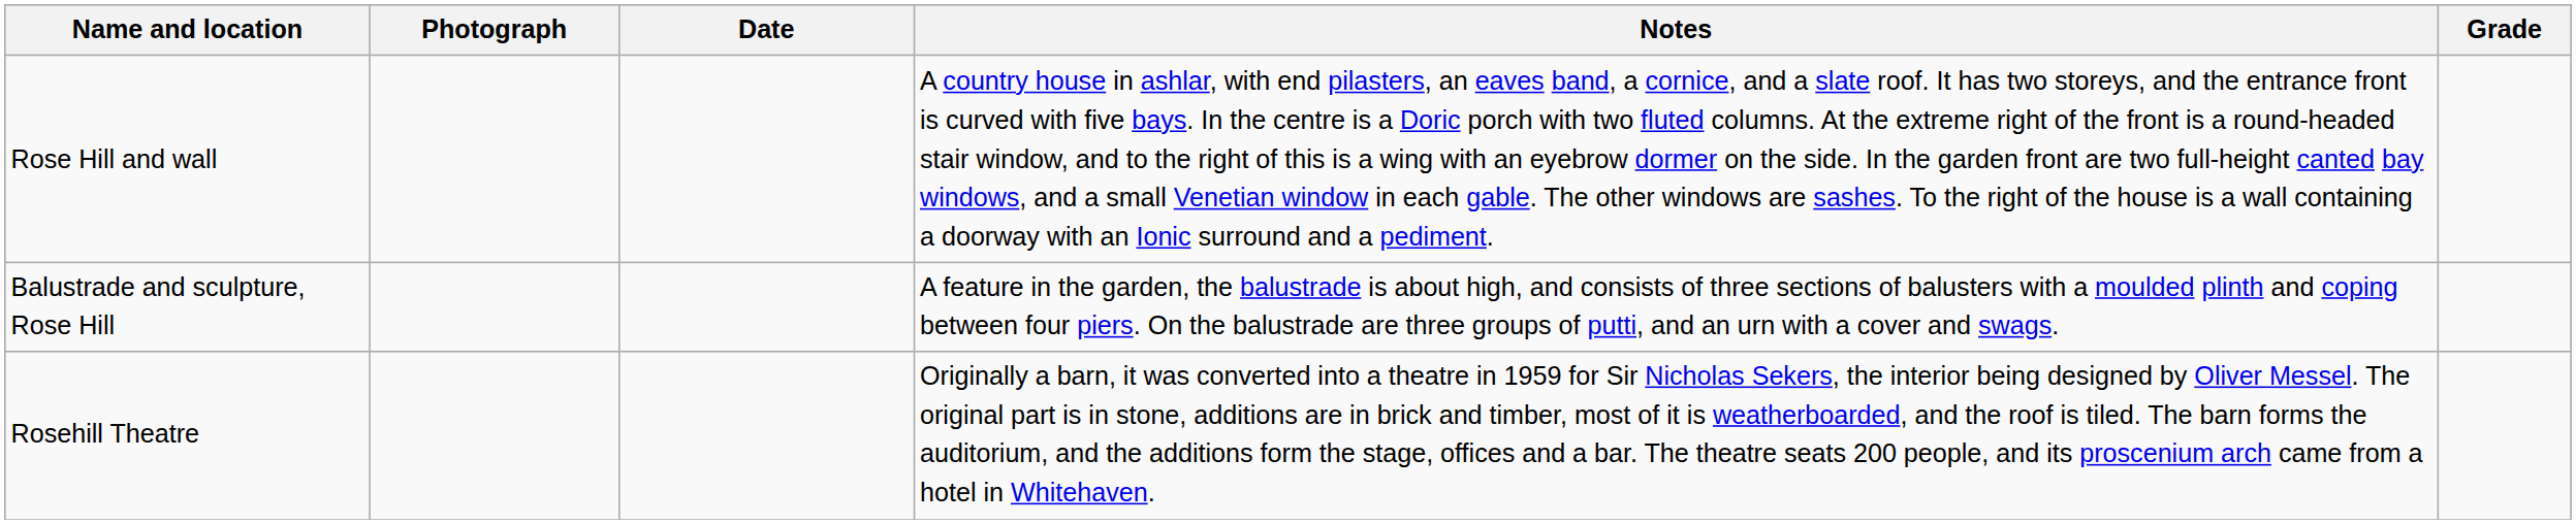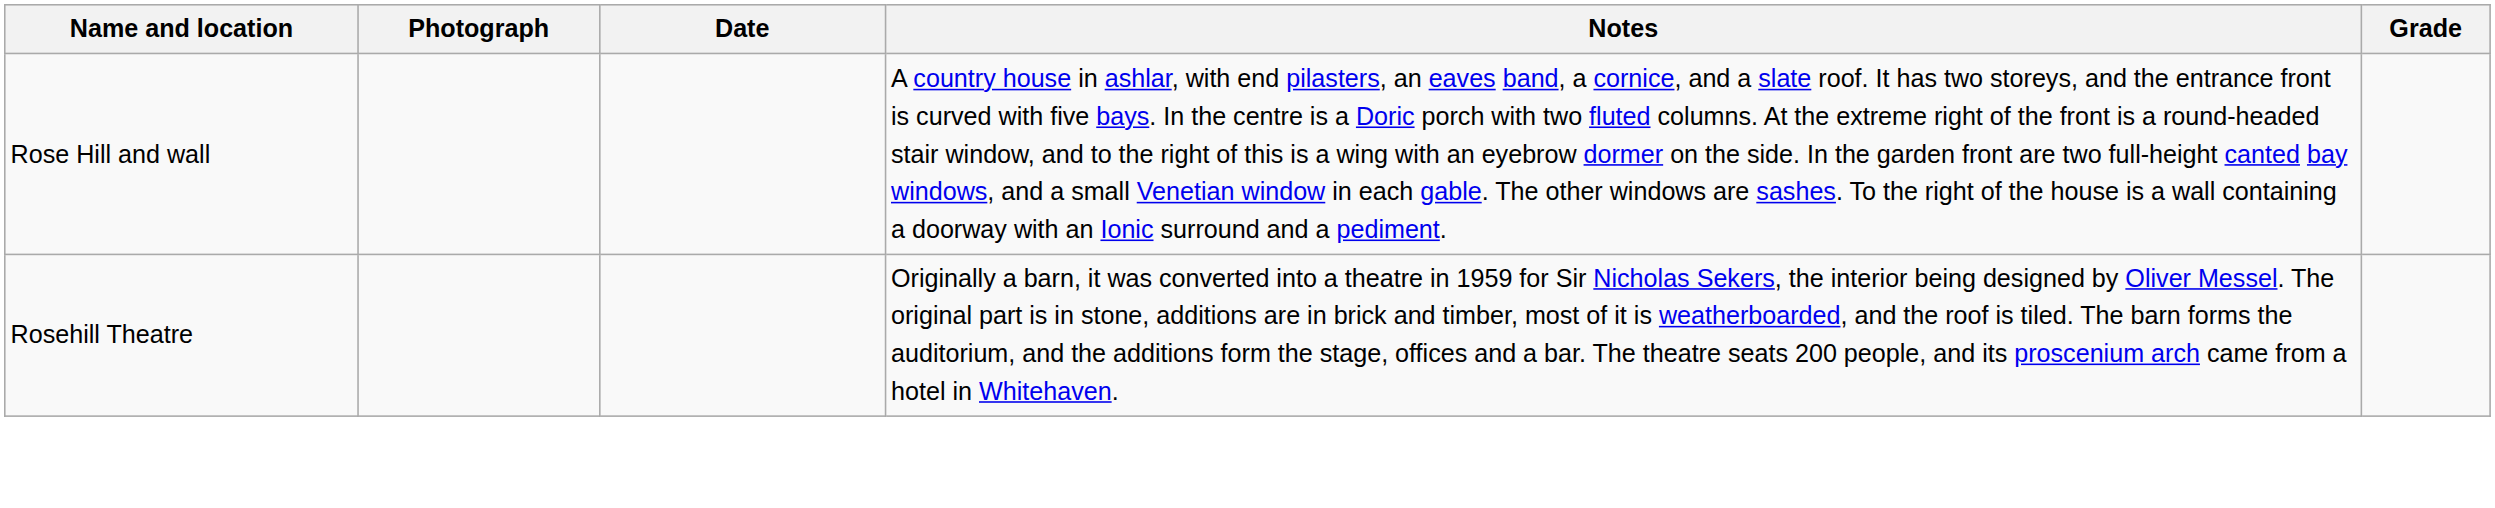- row: Balustrade and sculpture, Rose Hill | A feature in the garden, the balustrade is about high, and consists of three sections of balusters with a moulded plinth and coping between four piers. On the balustrade are three groups of putti, and an urn with a cover and swags.
